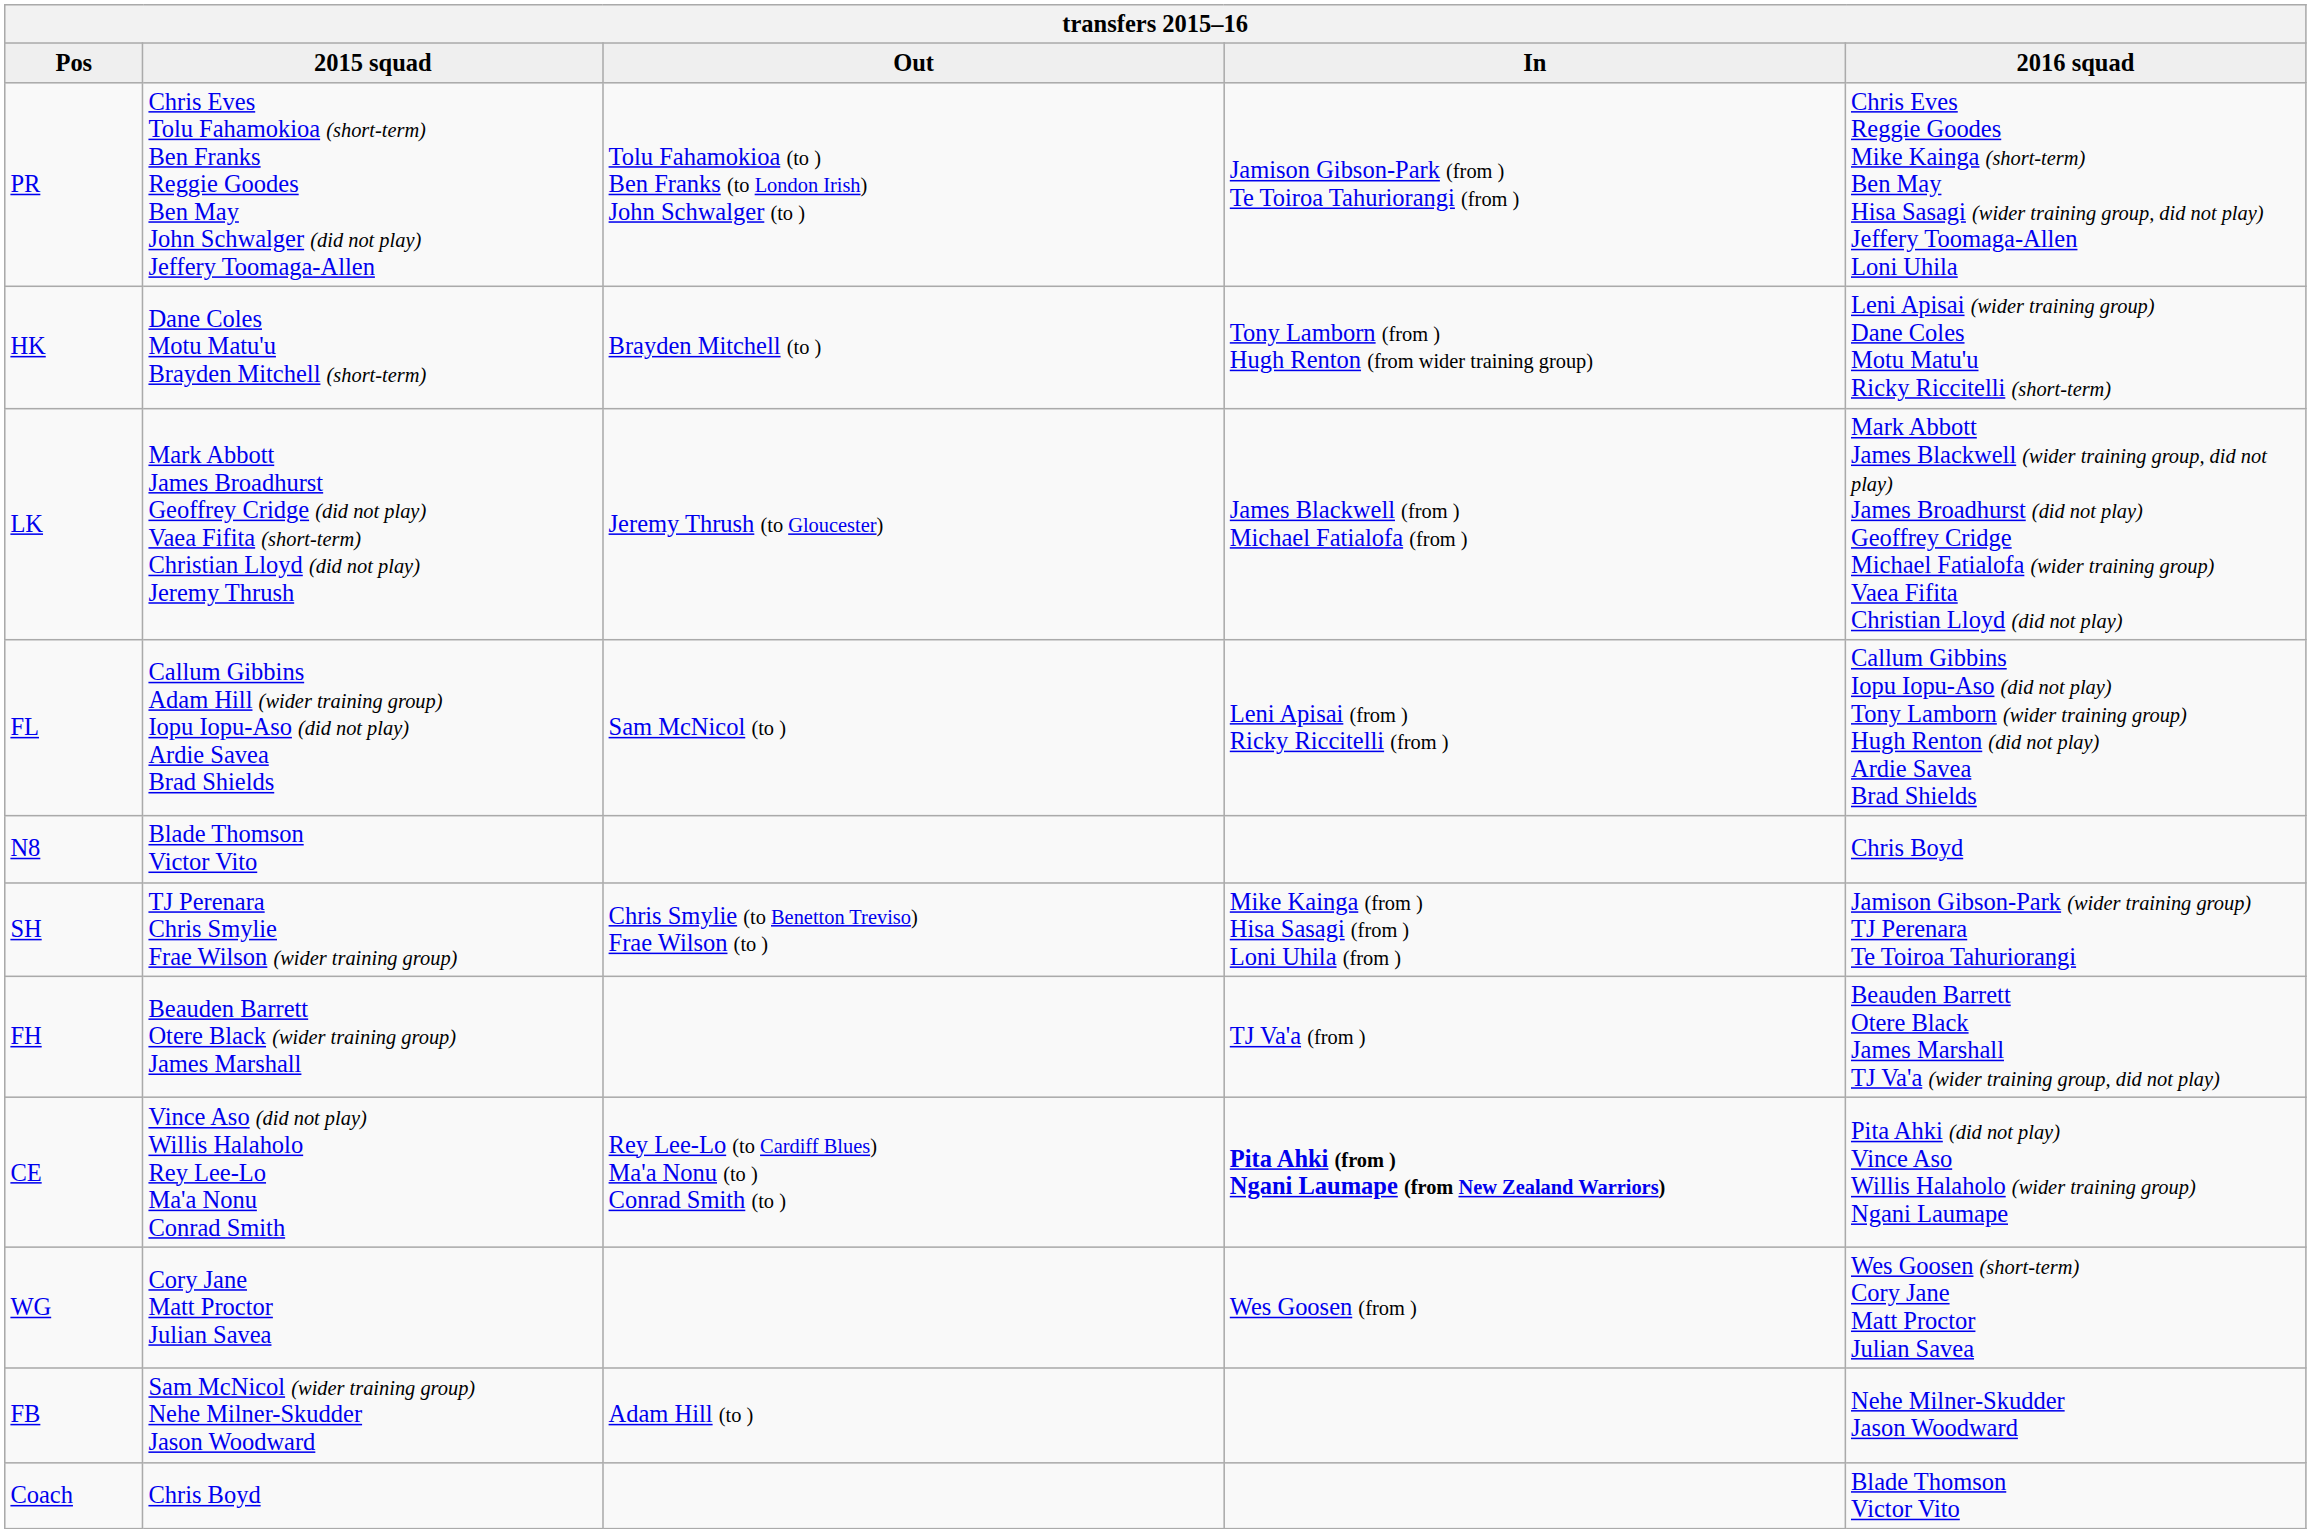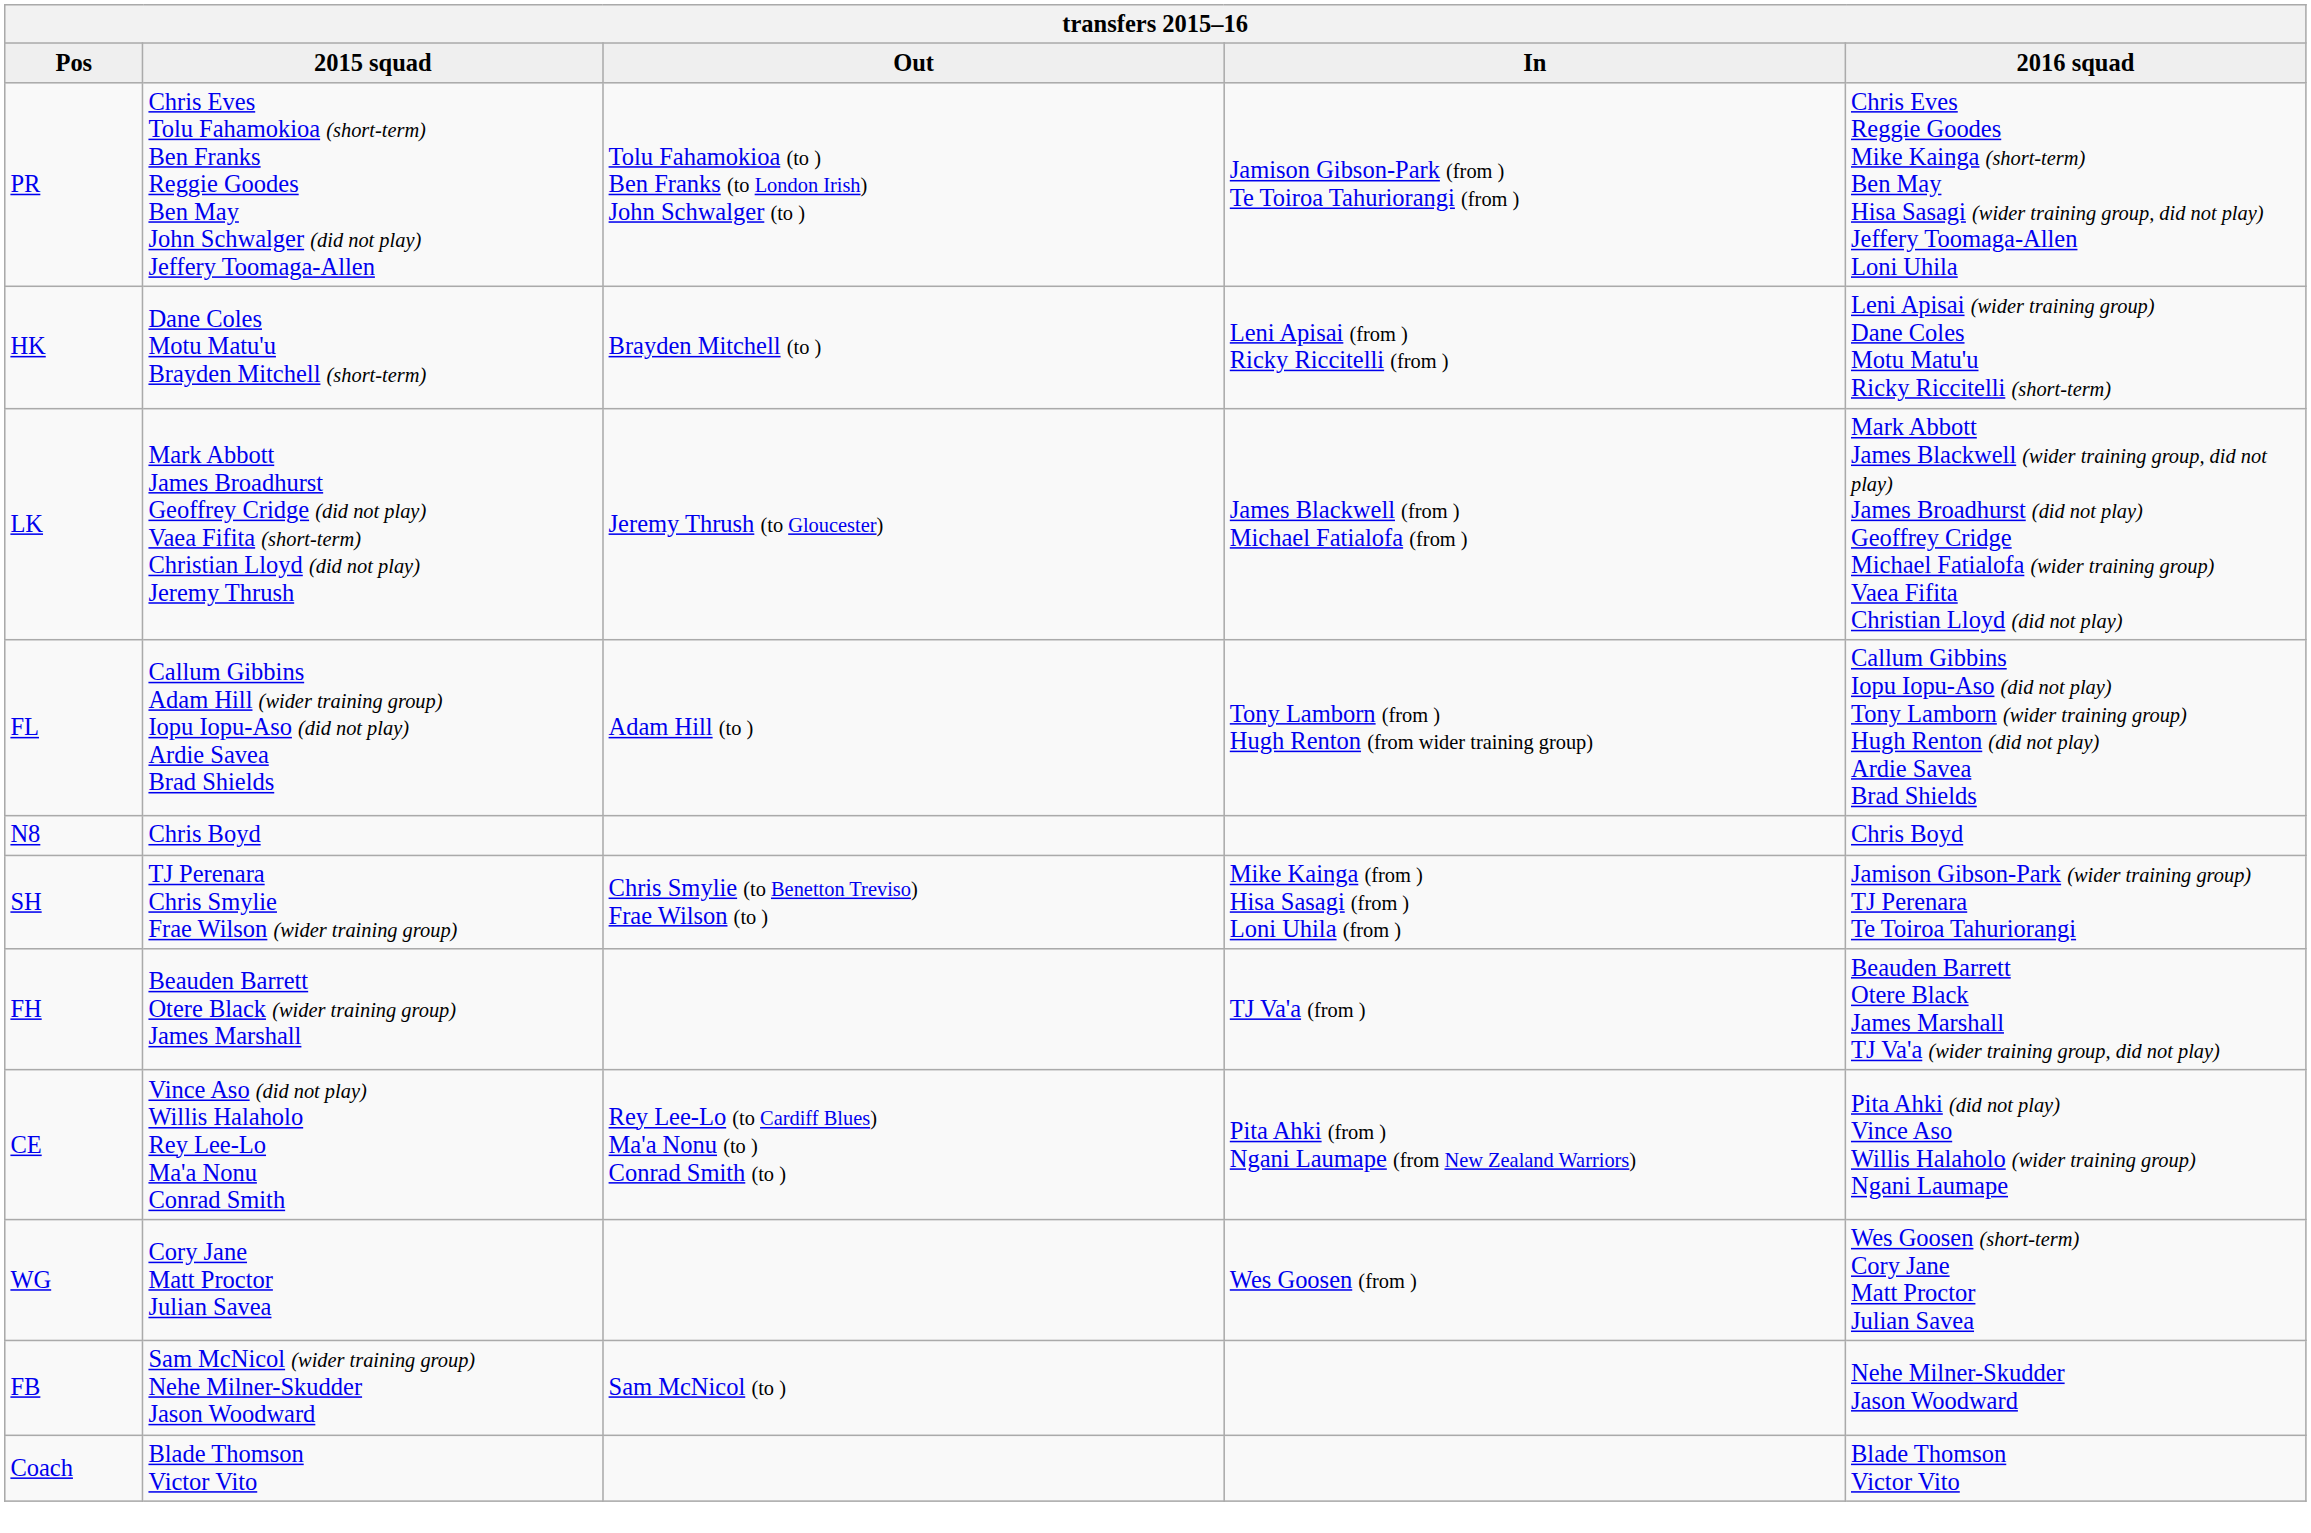HK | In: Tony Lamborn (from ) Hugh Renton (from wider training group) -> Leni Apisai (from ) Ricky Riccitelli (from )
FL | Out: Sam McNicol (to ) -> Adam Hill (to )
FL | In: Leni Apisai (from ) Ricky Riccitelli (from ) -> Tony Lamborn (from ) Hugh Renton (from wider training group)
N8 | 2015 squad: Blade Thomson Victor Vito -> Chris Boyd
CE | In: bold -> normal
FB | Out: Adam Hill (to ) -> Sam McNicol (to )
Coach | 2015 squad: Chris Boyd -> Blade Thomson Victor Vito
